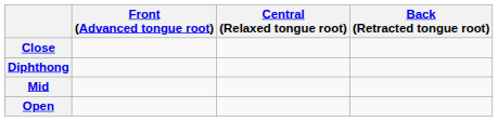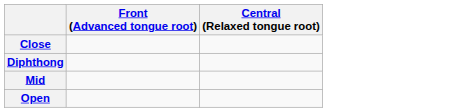- column: Back (Retracted tongue root)
